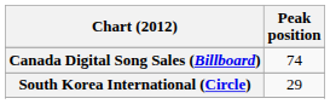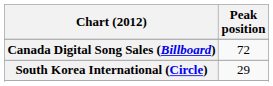Canada Digital Song Sales (Billboard) | Peak position: 74 -> 72
